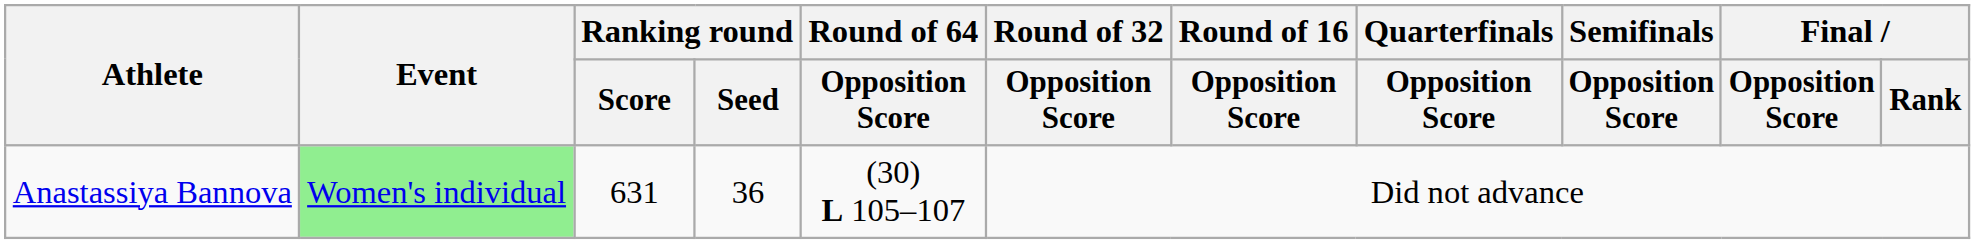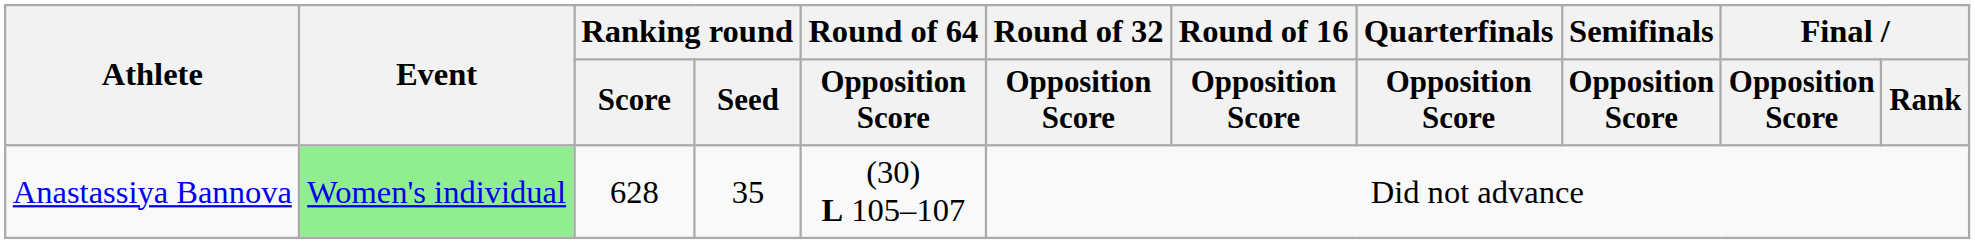Anastassiya Bannova | Ranking round / Score: 631 -> 628
Anastassiya Bannova | Ranking round / Seed: 36 -> 35
